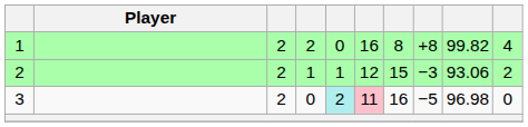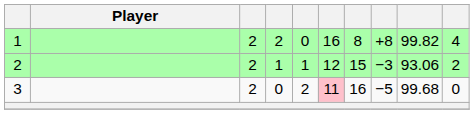3 | column 5: paleturquoise background -> no background
3 | column 9: 96.98 -> 99.68
